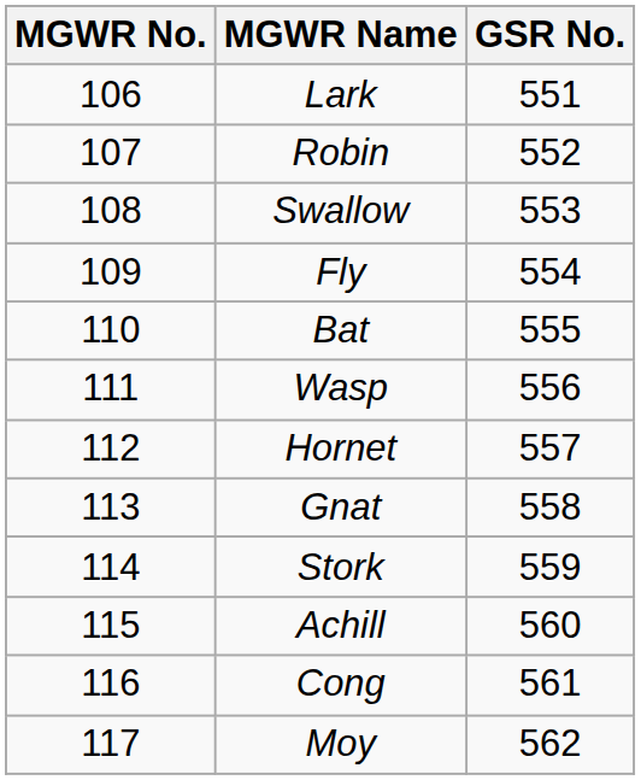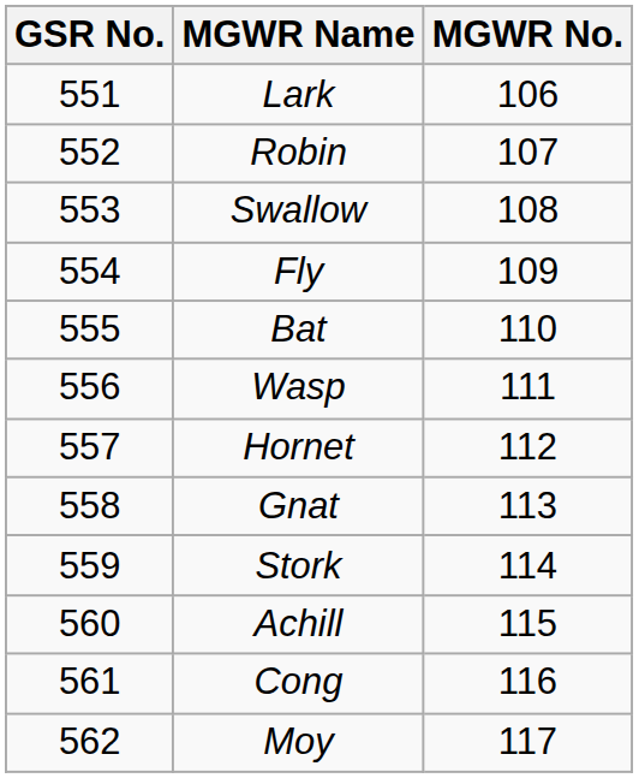columns swapped: MGWR No. <-> GSR No.
